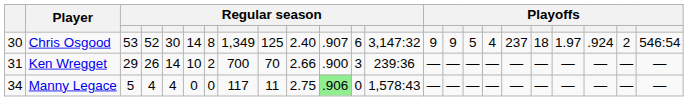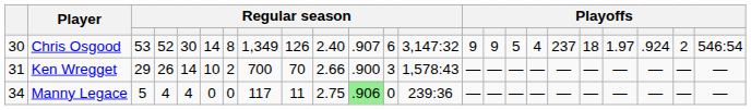Chris Osgood | column 9: 125 -> 126
Ken Wregget | column 13: 239:36 -> 1,578:43
Manny Legace | column 13: 1,578:43 -> 239:36
